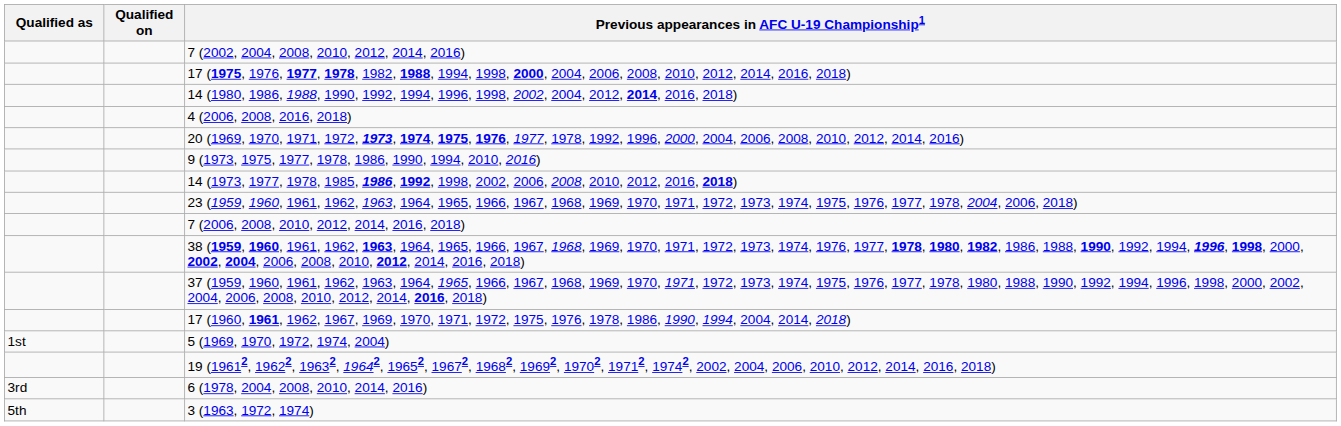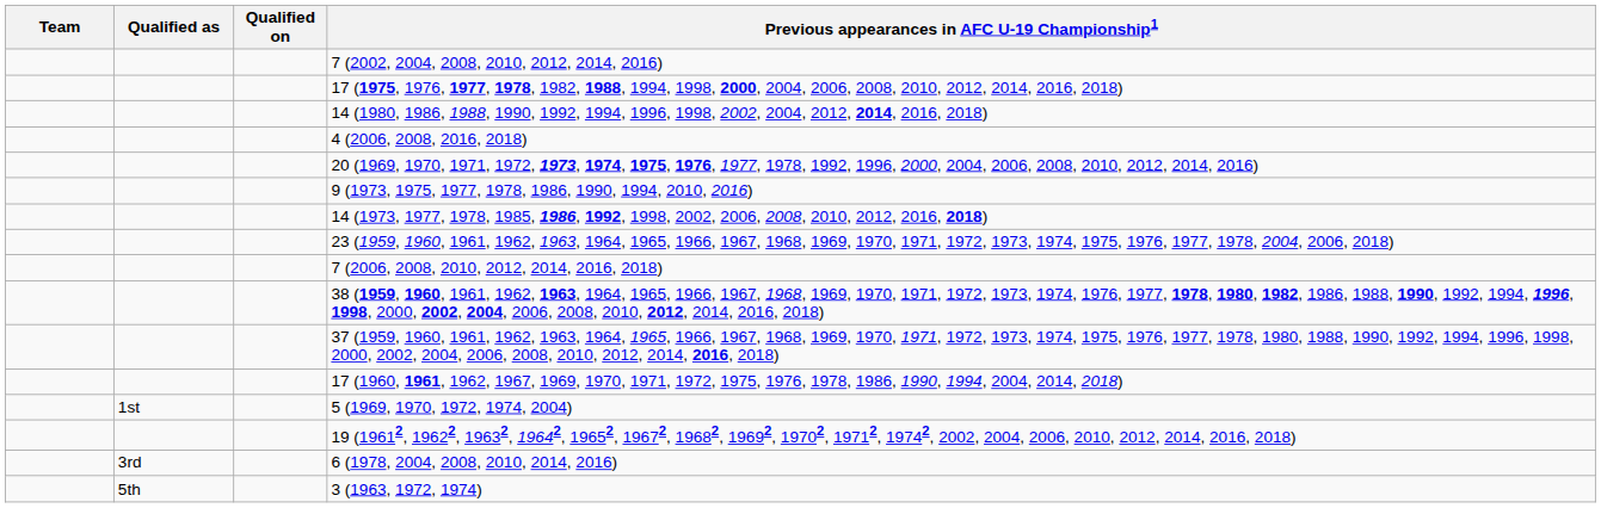+ column: Team
